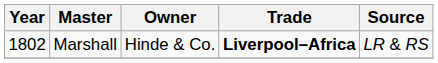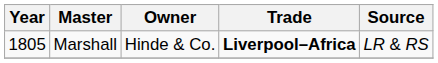Marshall | Year: 1802 -> 1805
